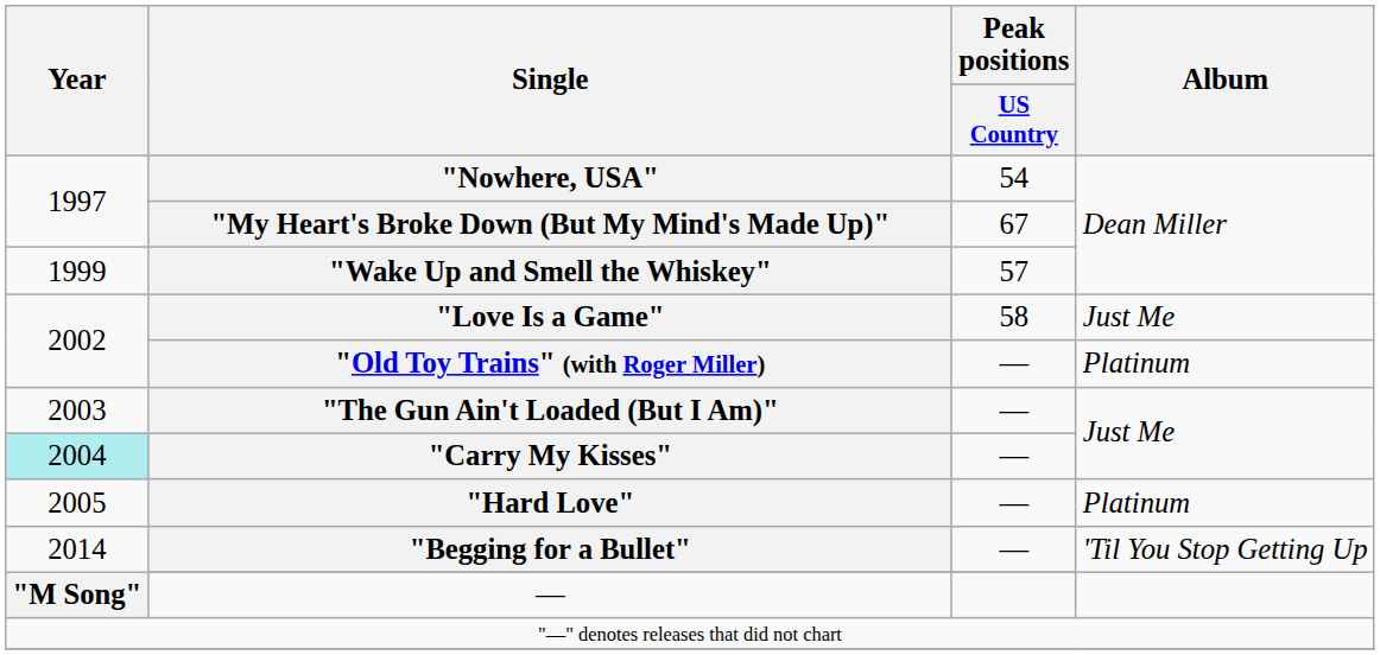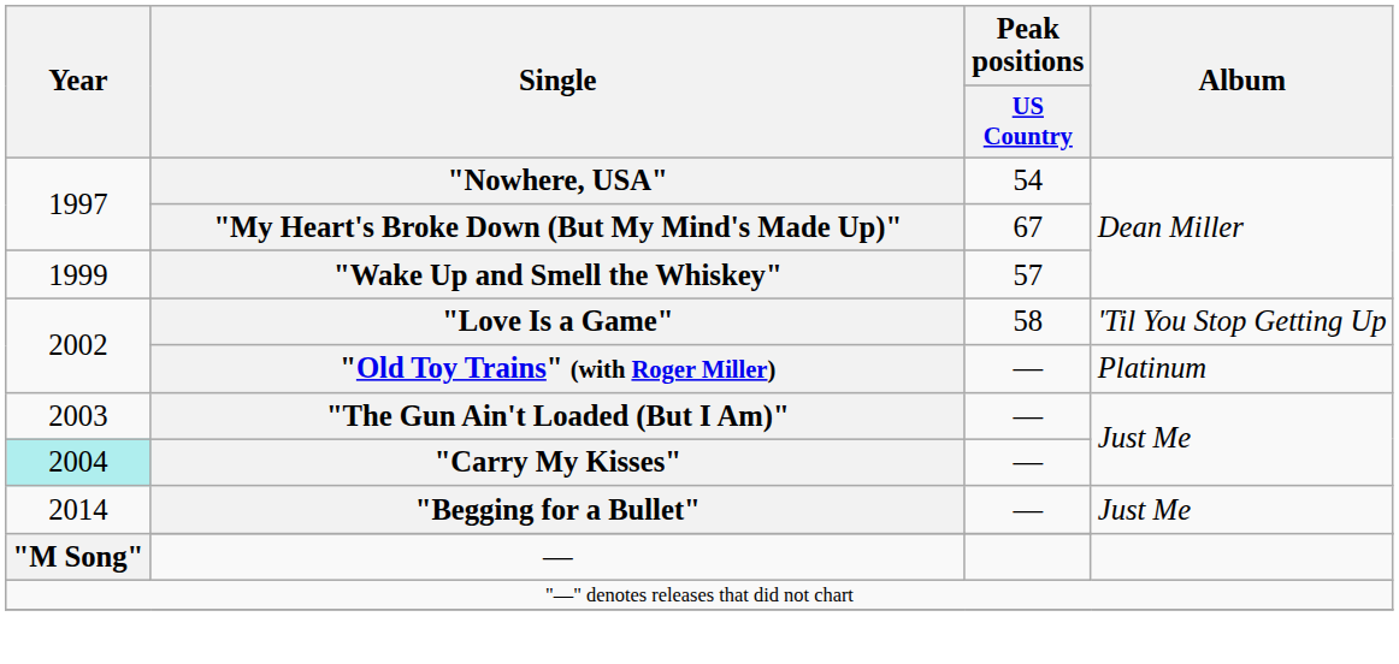"Love Is a Game" | Album: Just Me -> 'Til You Stop Getting Up
- row: 2005 | "Hard Love" | — | Platinum
"Begging for a Bullet" | Album: 'Til You Stop Getting Up -> Just Me
